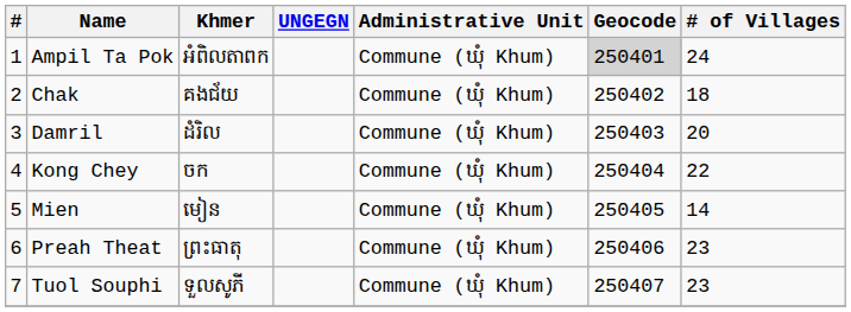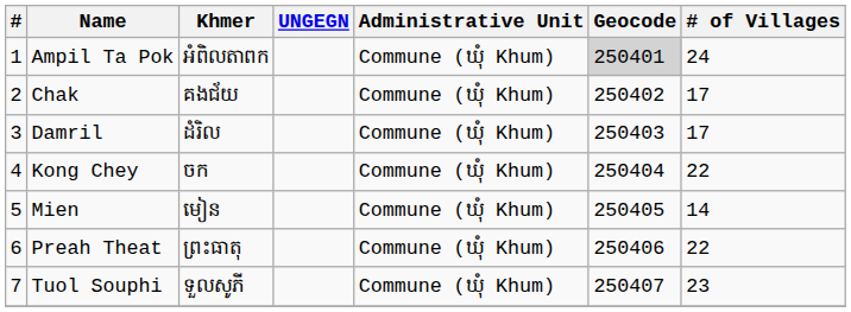Chak | # of Villages: 18 -> 17
Damril | # of Villages: 20 -> 17
Preah Theat | # of Villages: 23 -> 22
